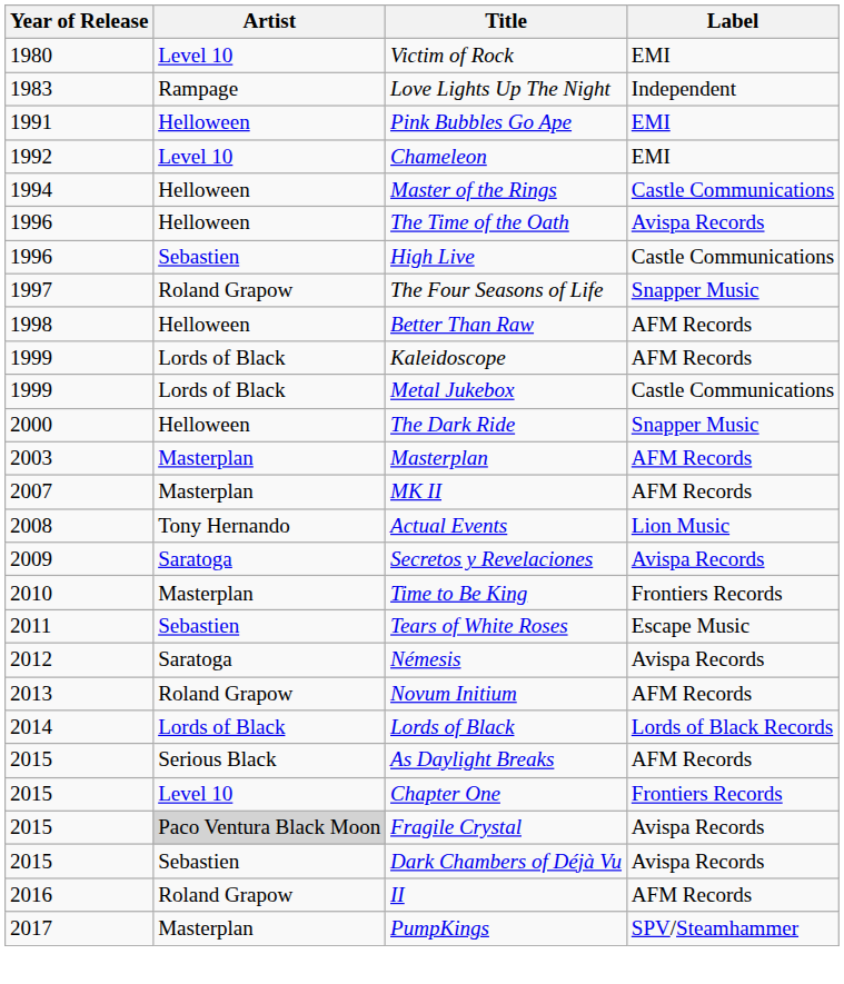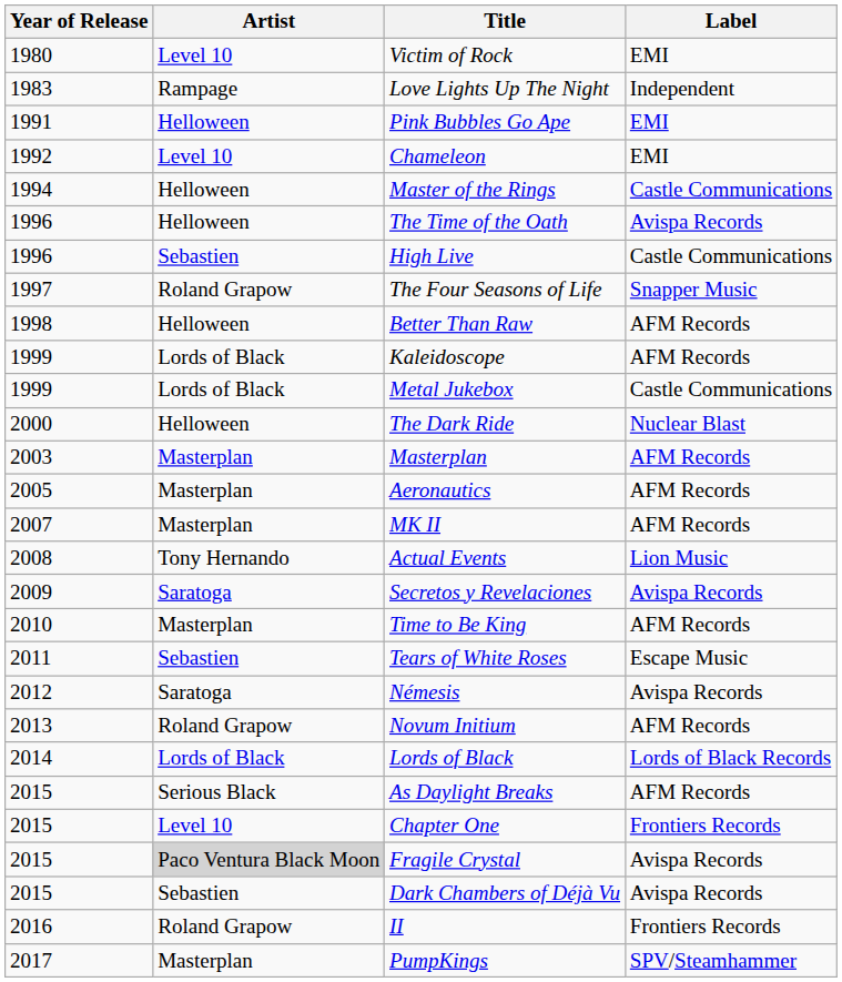The Dark Ride | Label: Snapper Music -> Nuclear Blast
+ row: 2005 | Masterplan | Aeronautics | AFM Records
Time to Be King | Label: Frontiers Records -> AFM Records
II | Label: AFM Records -> Frontiers Records
